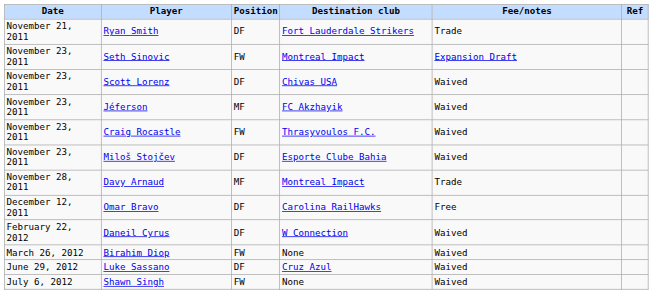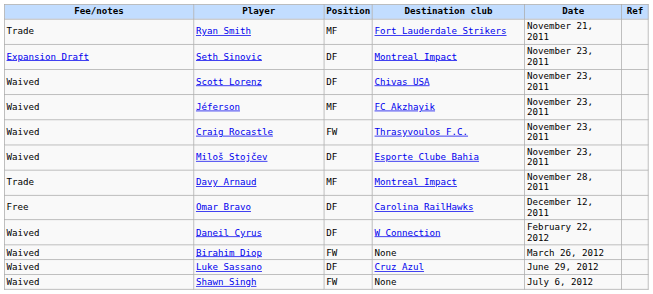columns swapped: Date <-> Fee/notes
Ryan Smith | Position: DF -> MF
Seth Sinovic | Position: FW -> DF
